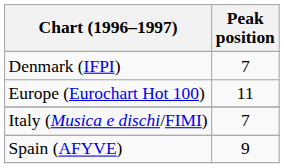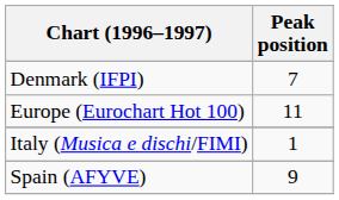Italy (Musica e dischi/FIMI) | Peak position: 7 -> 1
